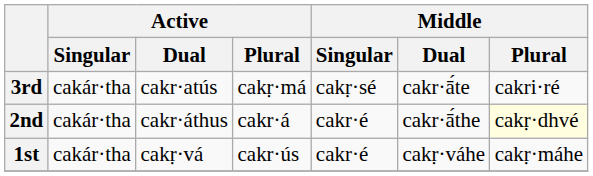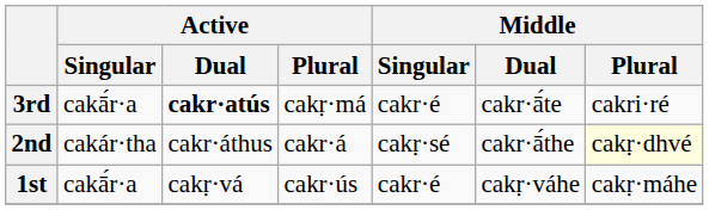3rd | Active / Singular: cakár·tha -> cakā́r·a
3rd | Active / Dual: normal -> bold
3rd | Middle / Singular: cakṛ·sé -> cakr·é
2nd | Middle / Singular: cakr·é -> cakṛ·sé
1st | Active / Singular: cakár·tha -> cakā́r·a
